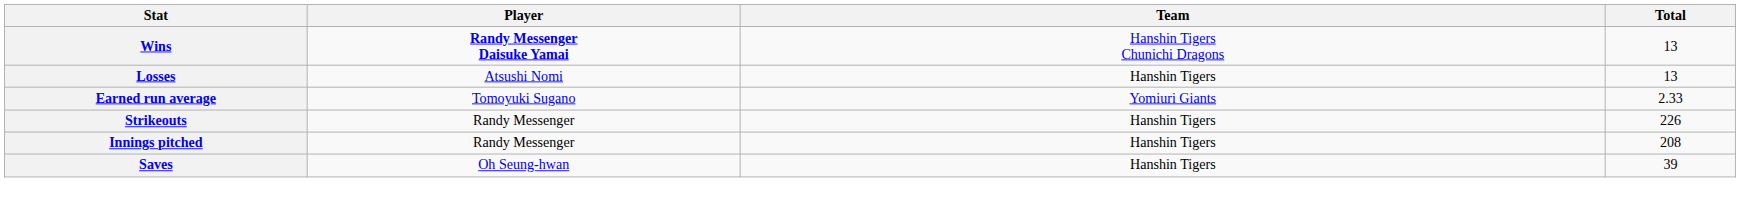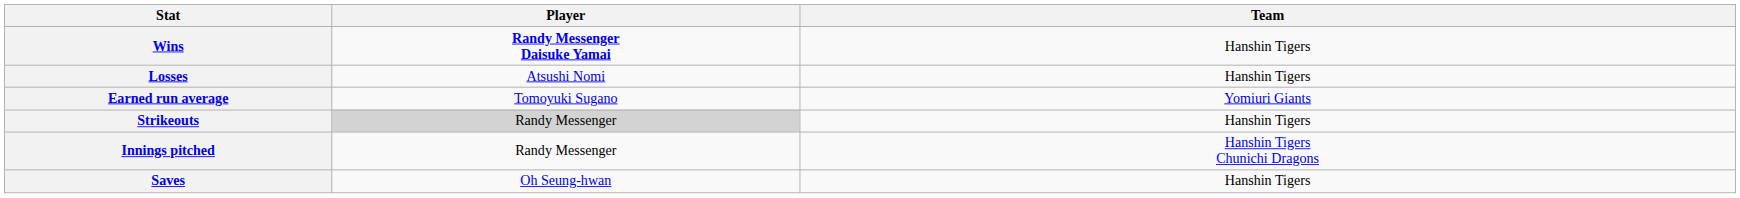- column: Total | 13 | 13 | 2.33 | 226 | 208 | 39
Wins | Team: Hanshin Tigers Chunichi Dragons -> Hanshin Tigers
Strikeouts | Player: no background -> lightgrey background
Innings pitched | Team: Hanshin Tigers -> Hanshin Tigers Chunichi Dragons
